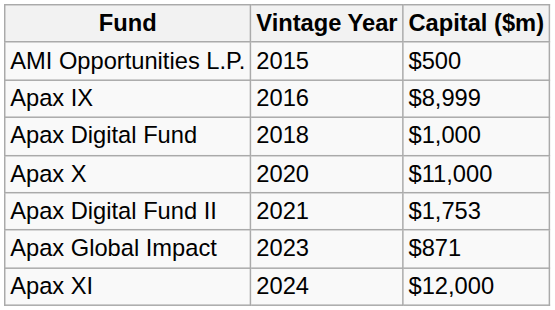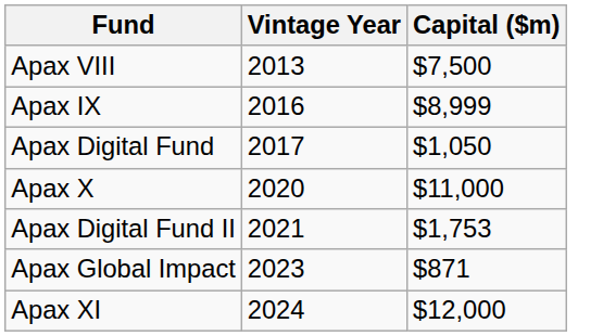+ row: Apax VIII | 2013 | $7,500
- row: AMI Opportunities L.P. | 2015 | $500
Apax Digital Fund | Vintage Year: 2018 -> 2017
Apax Digital Fund | Capital ($m): $1,000 -> $1,050
